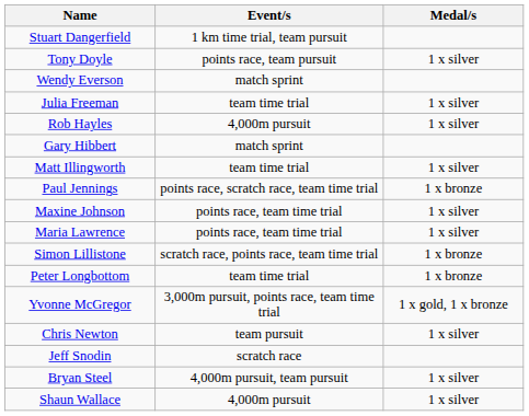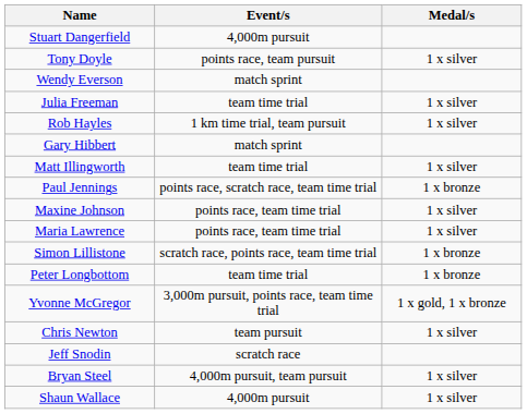Stuart Dangerfield | Event/s: 1 km time trial, team pursuit -> 4,000m pursuit
Rob Hayles | Event/s: 4,000m pursuit -> 1 km time trial, team pursuit
